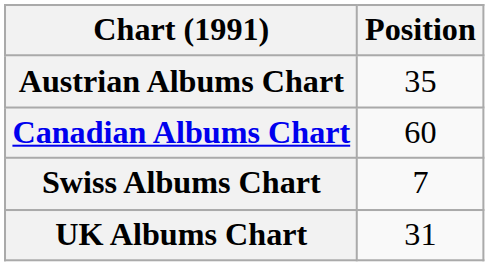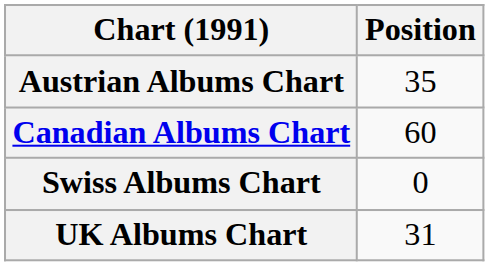Swiss Albums Chart | Position: 7 -> 0
